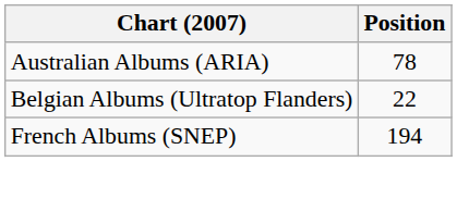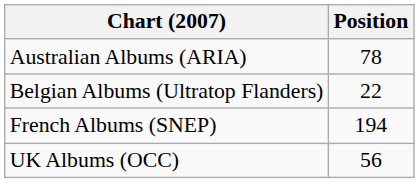+ row: UK Albums (OCC) | 56
